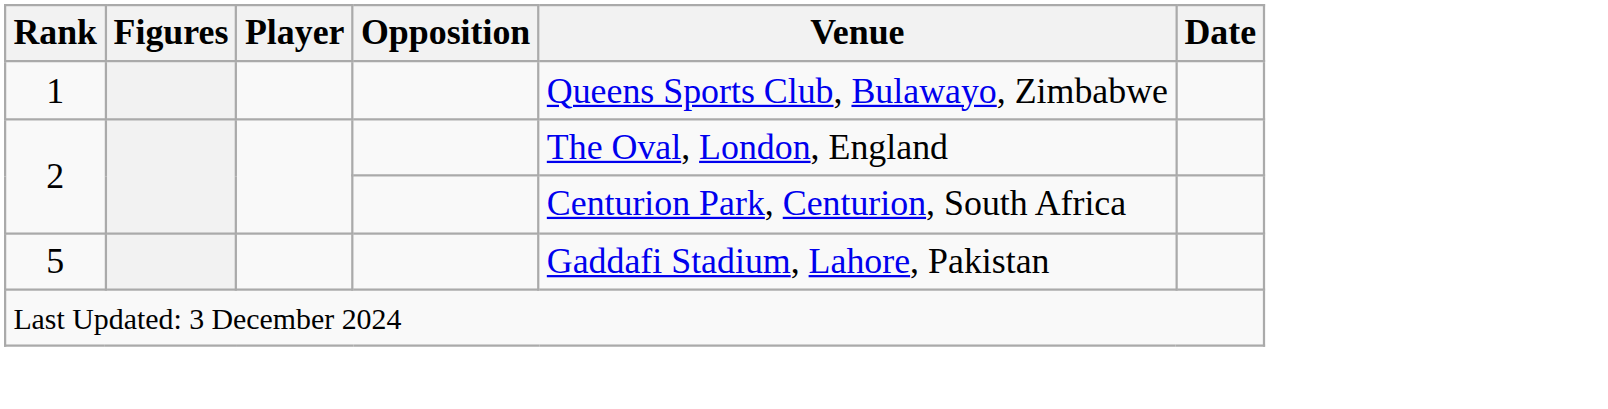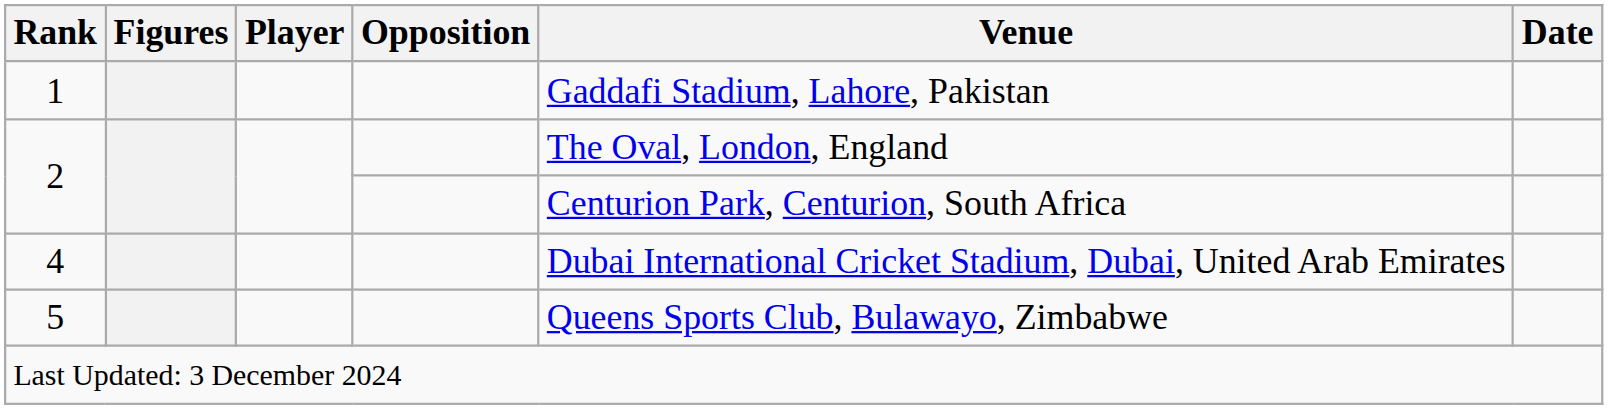1 | Venue: Queens Sports Club, Bulawayo, Zimbabwe -> Gaddafi Stadium, Lahore, Pakistan
+ row: 4 | Dubai International Cricket Stadium, Dubai, United Arab Emirates
5 | Venue: Gaddafi Stadium, Lahore, Pakistan -> Queens Sports Club, Bulawayo, Zimbabwe
